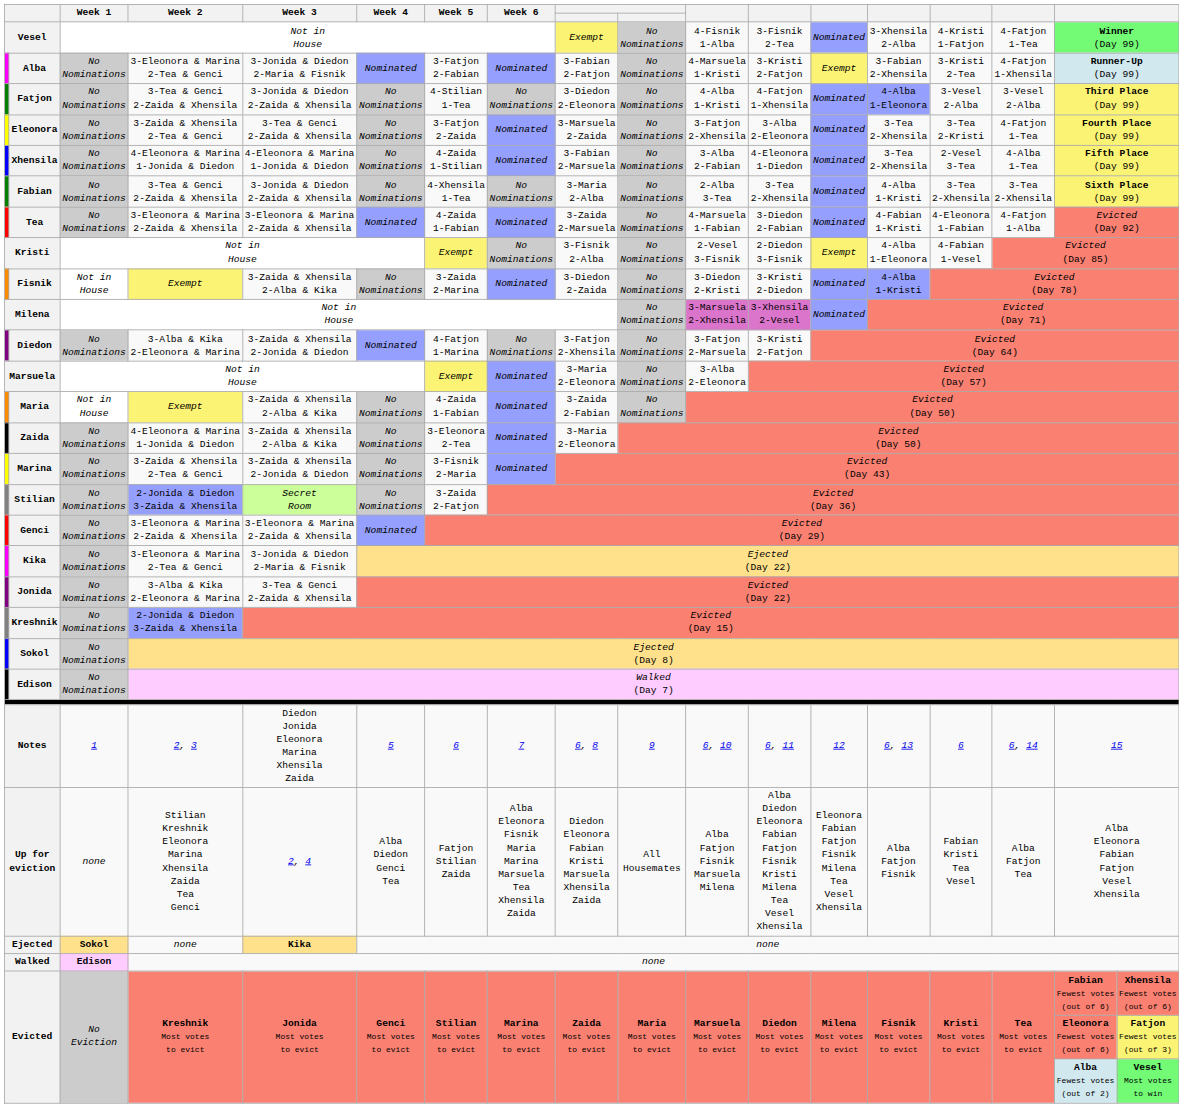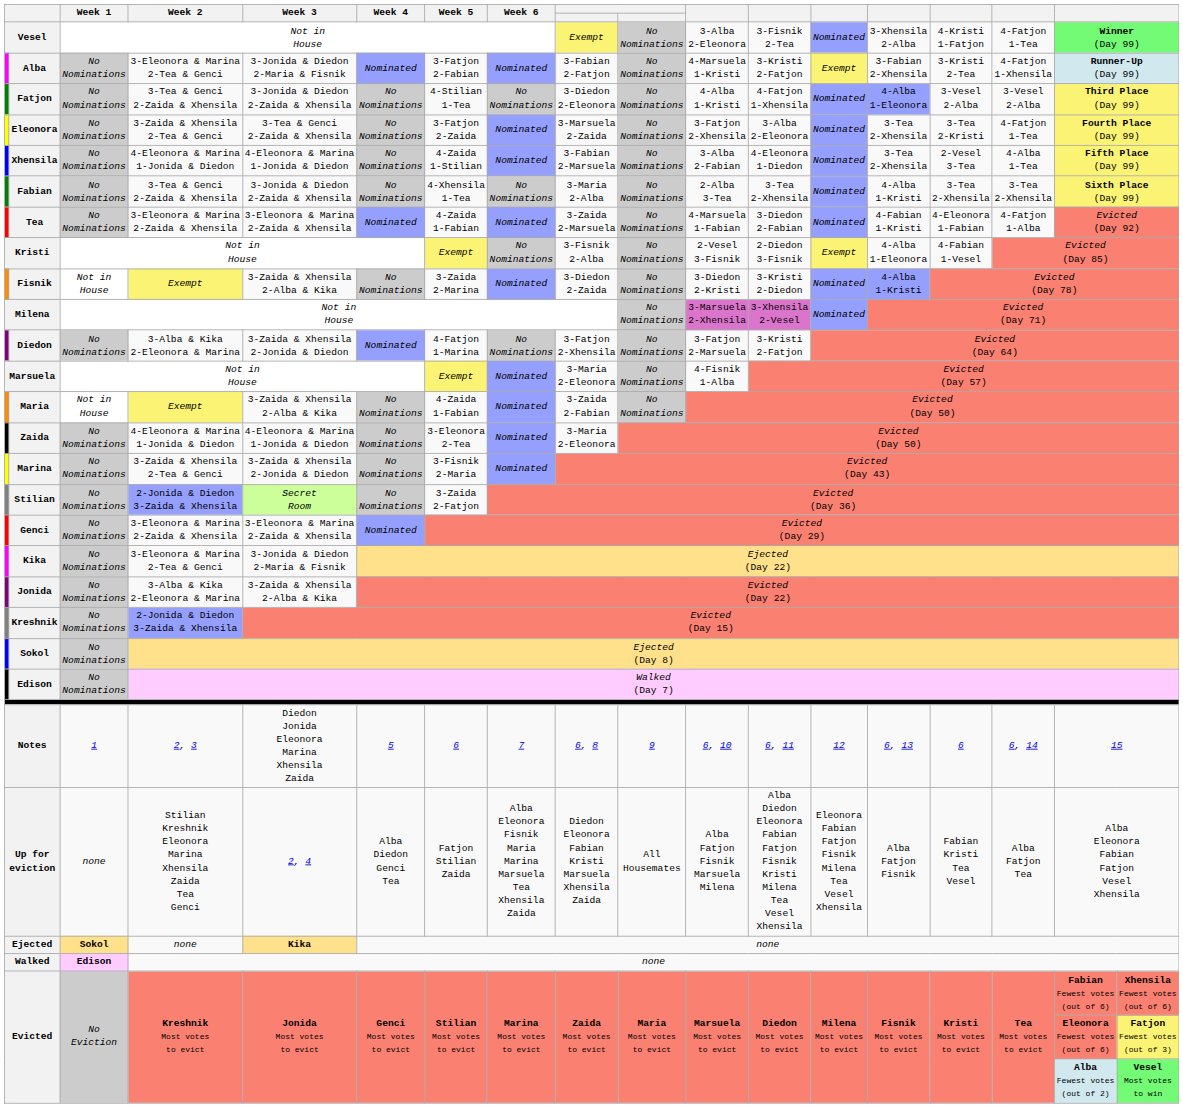Vesel | column 11: 4-Fisnik 1-Alba -> 3-Alba 2-Eleonora
Marsuela | column 11: 3-Alba 2-Eleonora -> 4-Fisnik 1-Alba
Zaida | Week 3: 3-Zaida & Xhensila 2-Alba & Kika -> 4-Eleonora & Marina 1-Jonida & Diedon
Jonida | Week 3: 3-Tea & Genci 2-Zaida & Xhensila -> 3-Zaida & Xhensila 2-Alba & Kika
